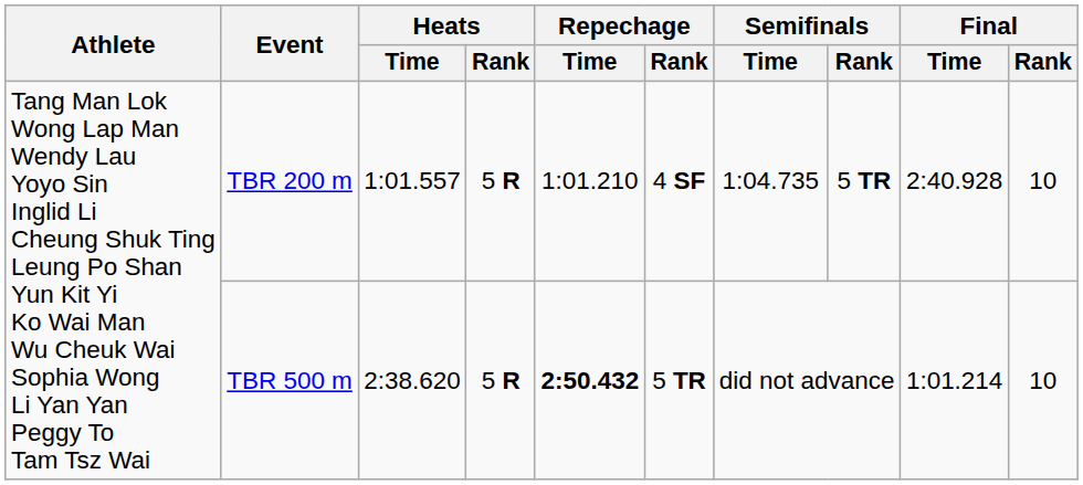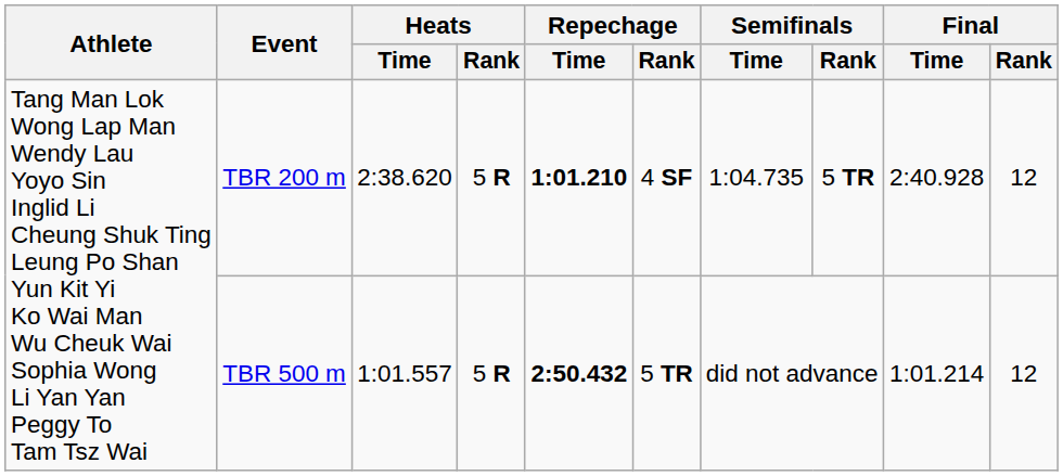TBR 200 m | Heats / Time: 1:01.557 -> 2:38.620
TBR 200 m | Repechage / Time: normal -> bold
TBR 200 m | Final / Rank: 10 -> 12
TBR 500 m | Heats / Time: 2:38.620 -> 1:01.557
TBR 500 m | Final / Rank: 10 -> 12
